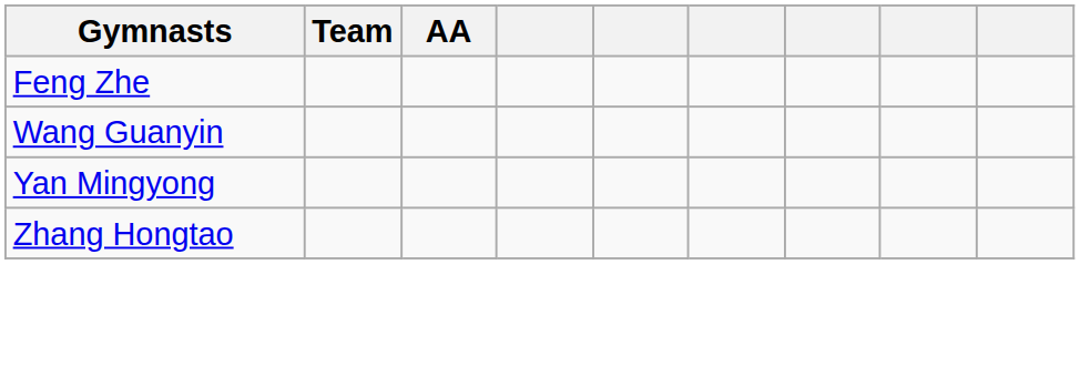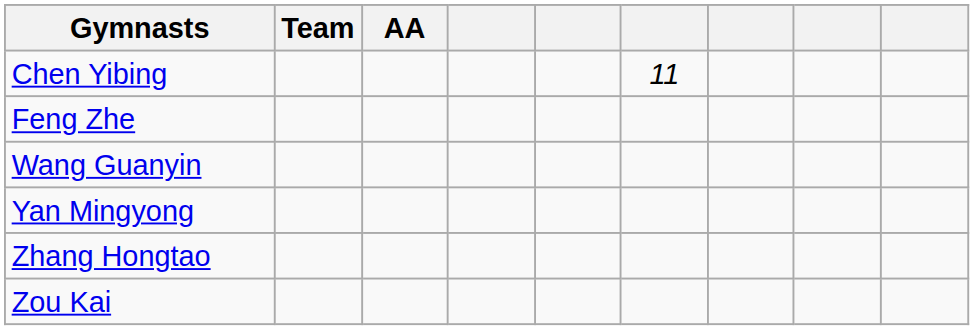+ row: Chen Yibing | 11
+ row: Zou Kai
